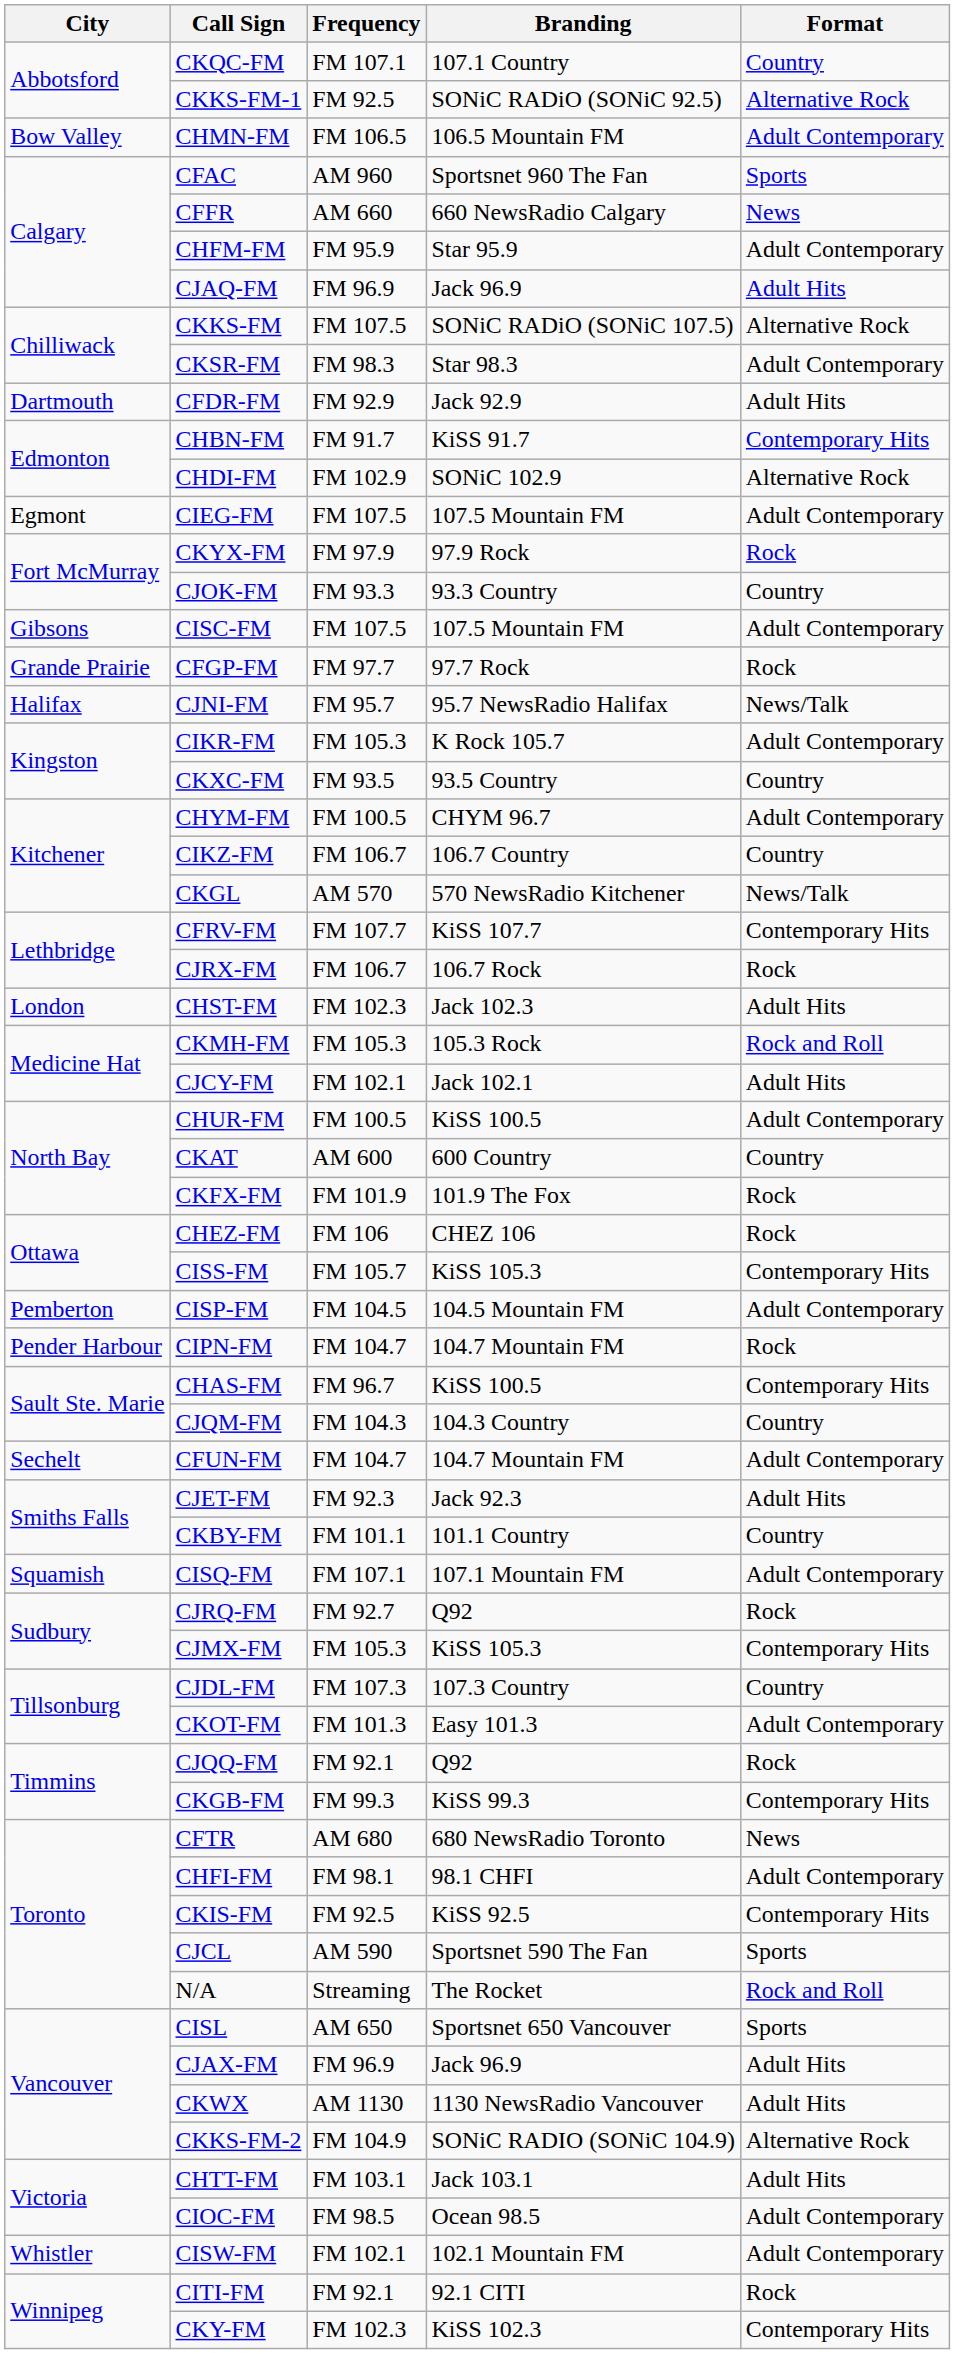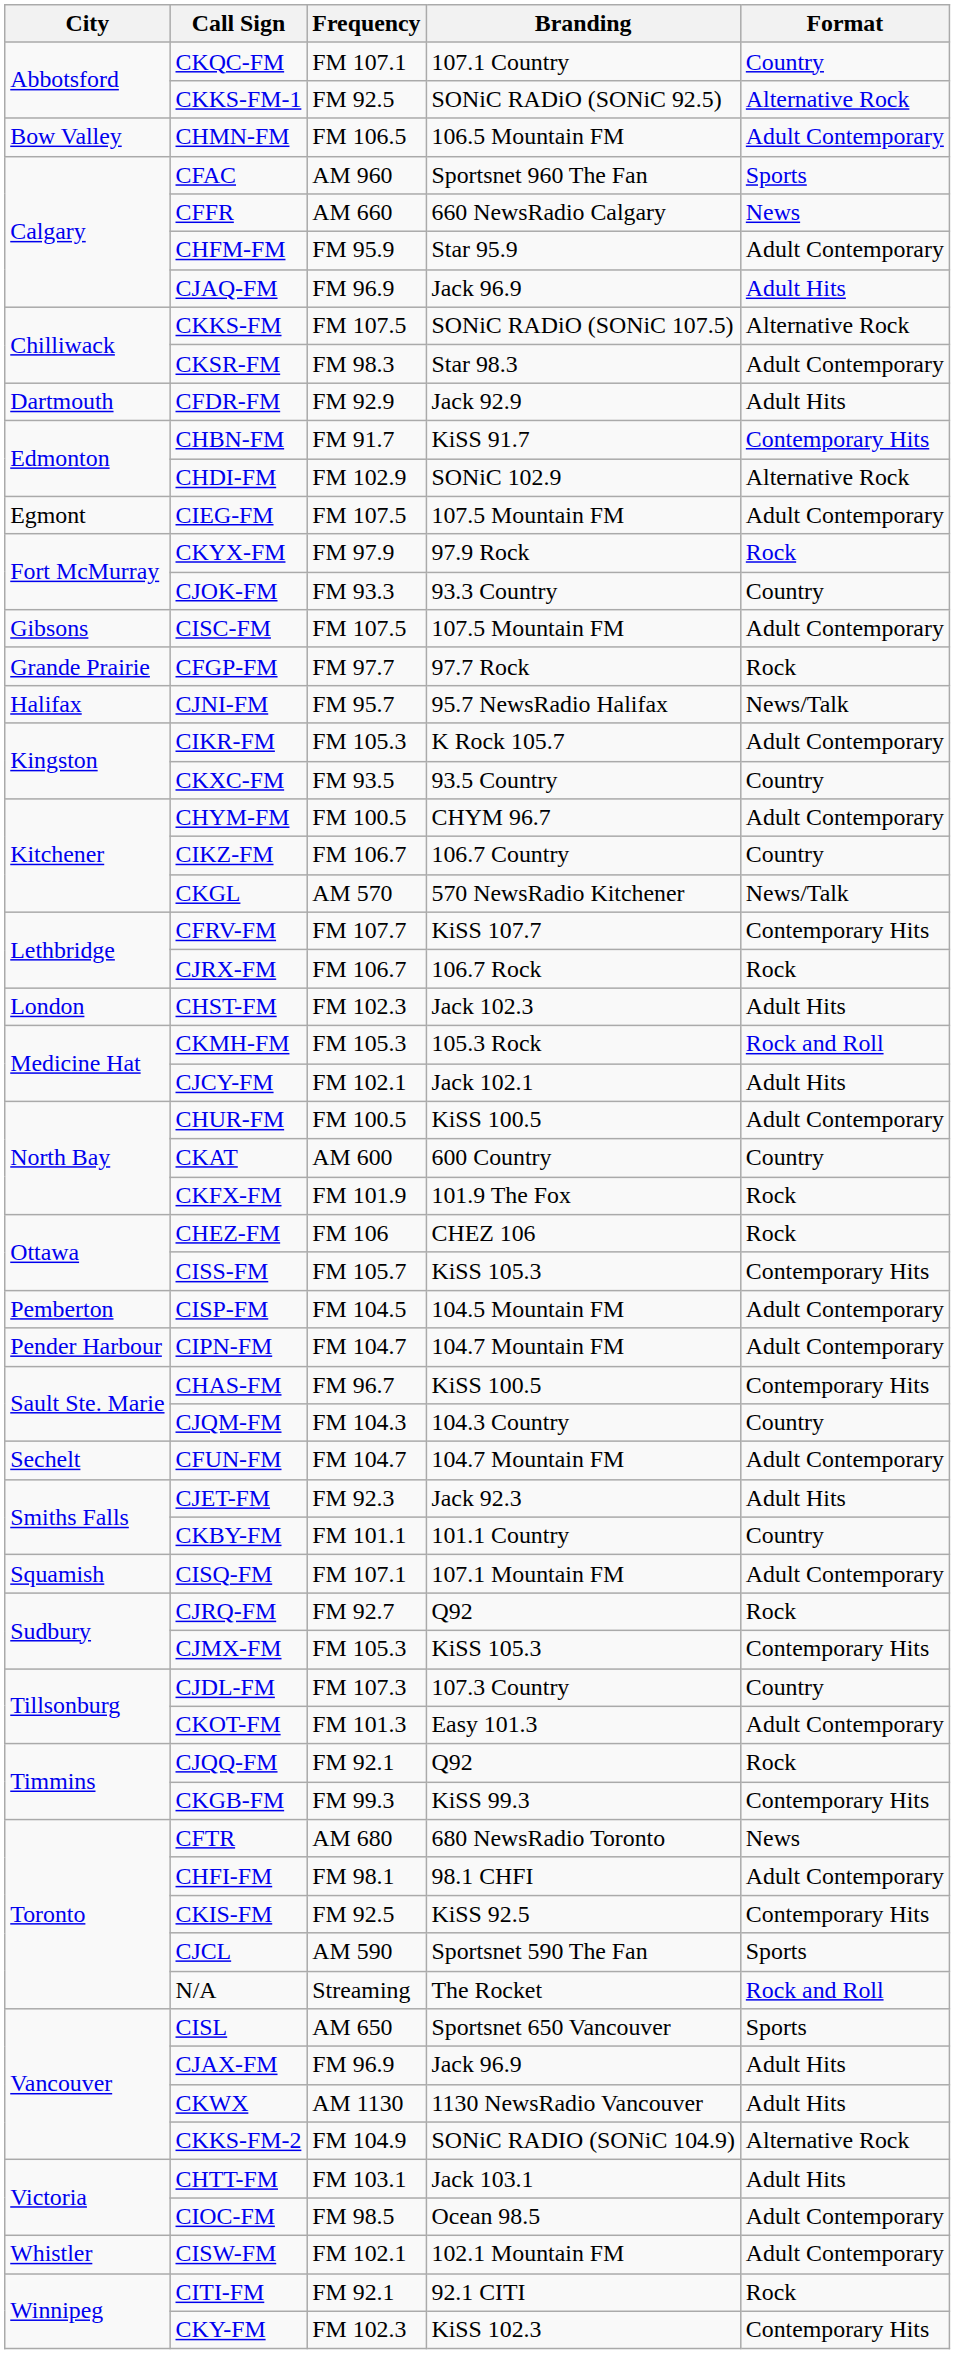CIPN-FM | Format: Rock -> Adult Contemporary
